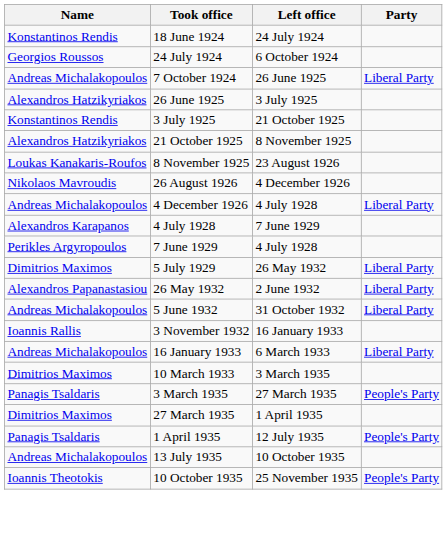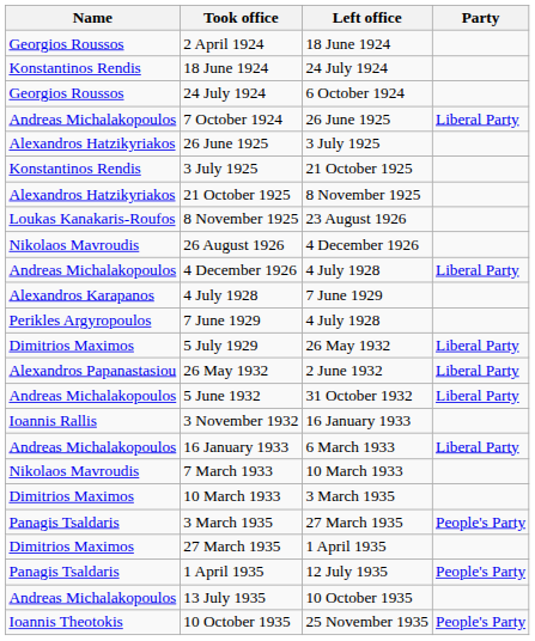+ row: Georgios Roussos | 2 April 1924 | 18 June 1924
+ row: Nikolaos Mavroudis | 7 March 1933 | 10 March 1933
